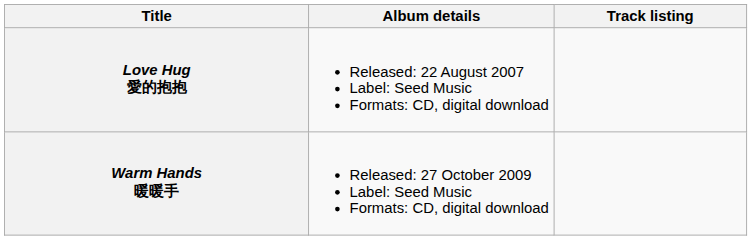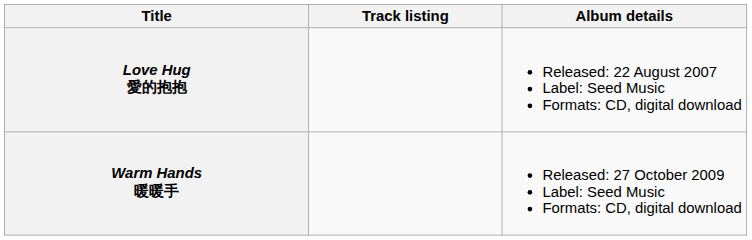columns swapped: Album details <-> Track listing
